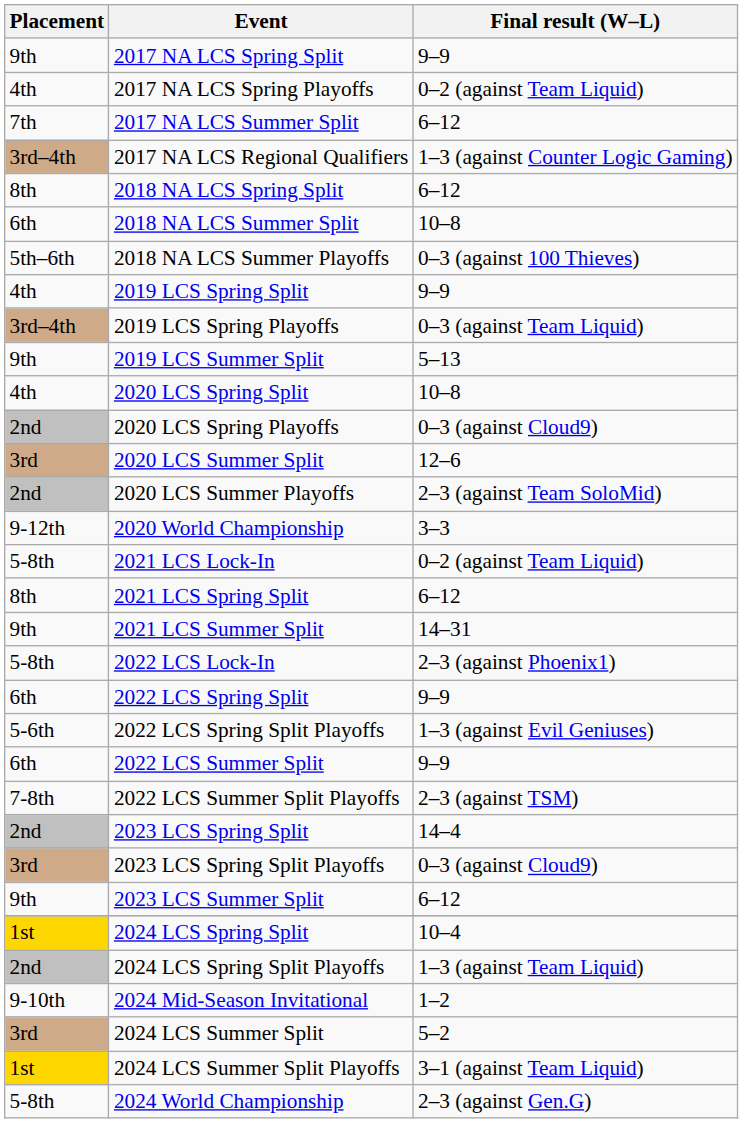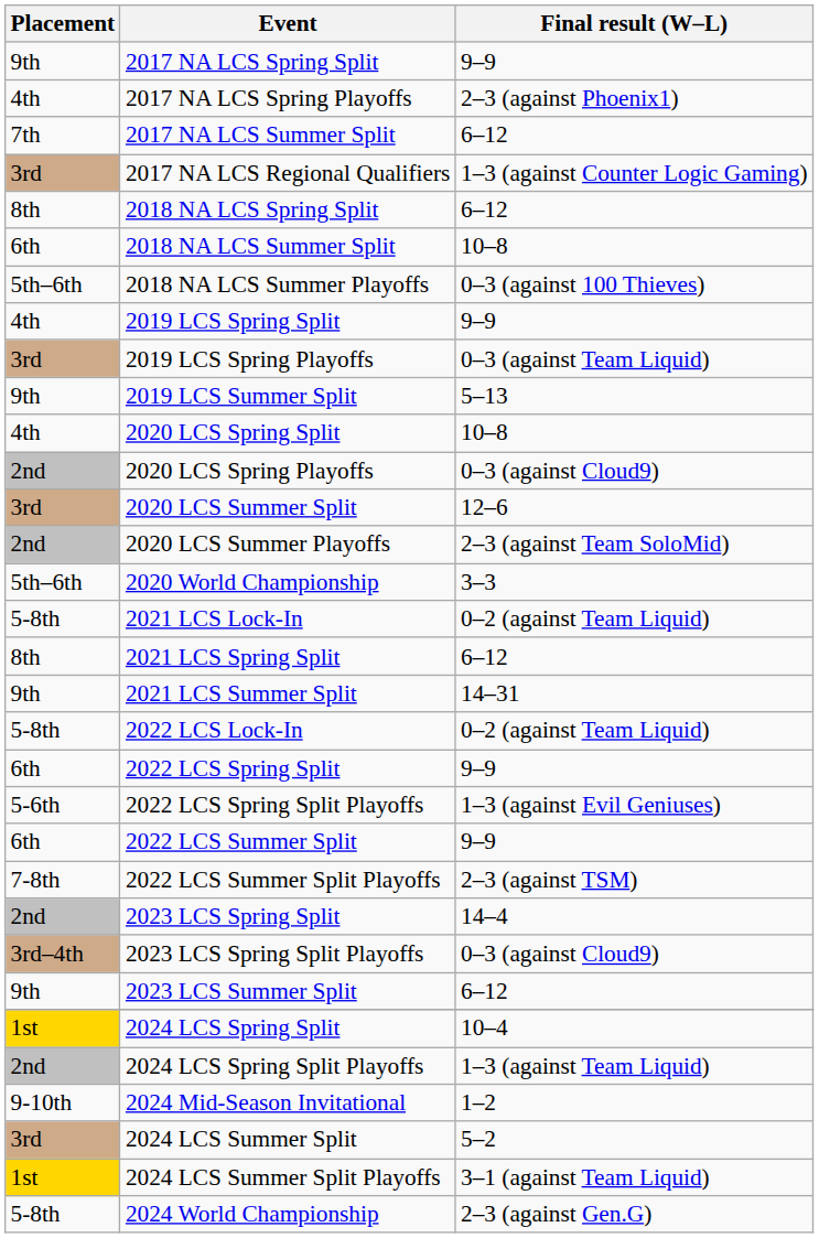2017 NA LCS Spring Playoffs | Final result (W–L): 0–2 (against Team Liquid) -> 2–3 (against Phoenix1)
2017 NA LCS Regional Qualifiers | Placement: 3rd–4th -> 3rd
2019 LCS Spring Playoffs | Placement: 3rd–4th -> 3rd
2020 World Championship | Placement: 9-12th -> 5th–6th
2022 LCS Lock-In | Final result (W–L): 2–3 (against Phoenix1) -> 0–2 (against Team Liquid)
2023 LCS Spring Split Playoffs | Placement: 3rd -> 3rd–4th
